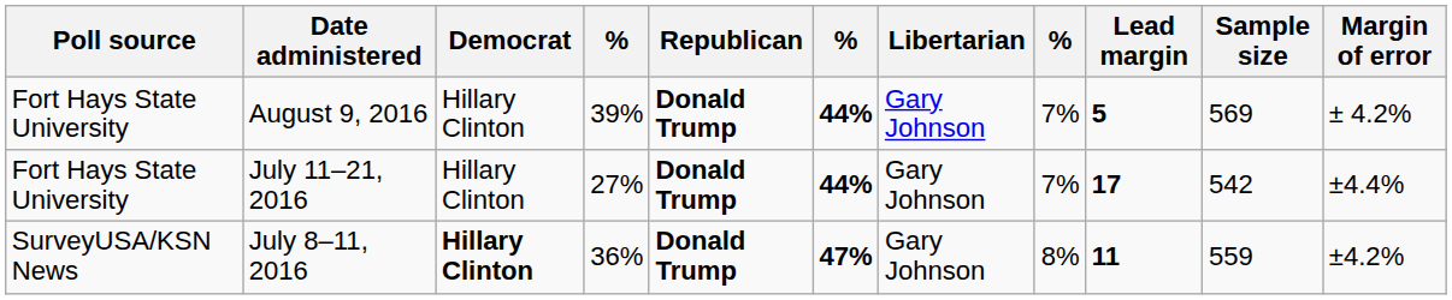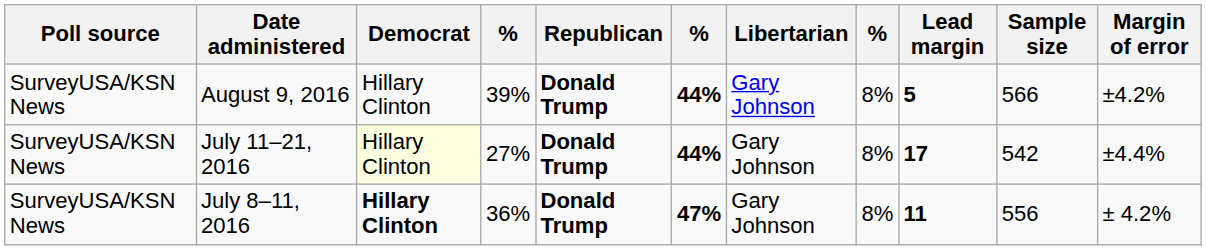August 9, 2016 | Poll source: Fort Hays State University -> SurveyUSA/KSN News
August 9, 2016 | column 8: 7% -> 8%
August 9, 2016 | Sample size: 569 -> 566
August 9, 2016 | Margin of error: ± 4.2% -> ±4.2%
July 11–21, 2016 | Poll source: Fort Hays State University -> SurveyUSA/KSN News
July 11–21, 2016 | Democrat: no background -> lightyellow background
July 11–21, 2016 | column 8: 7% -> 8%
July 8–11, 2016 | Sample size: 559 -> 556
July 8–11, 2016 | Margin of error: ±4.2% -> ± 4.2%
